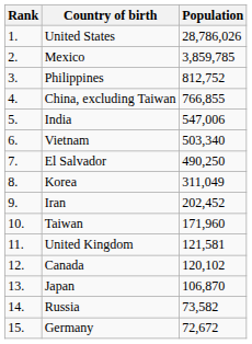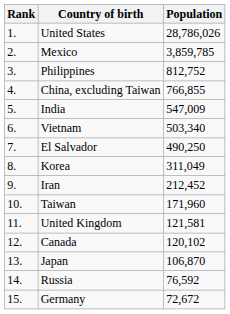India | Population: 547,006 -> 547,009
Iran | Population: 202,452 -> 212,452
Russia | Population: 73,582 -> 76,592
